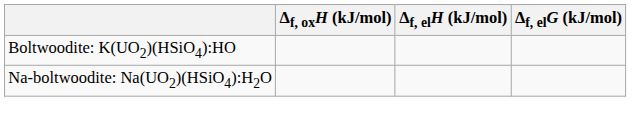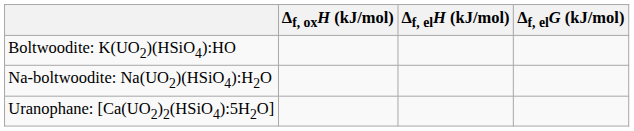+ row: Uranophane: [Ca(UO2)2(HSiO4):5H2O]
